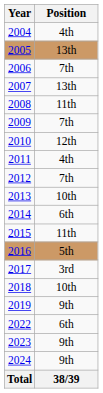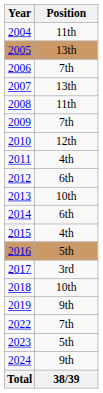2004 | Position: 4th -> 11th
2012 | Position: 7th -> 6th
2015 | Position: 11th -> 4th
2022 | Position: 6th -> 7th
2023 | Position: 9th -> 5th
